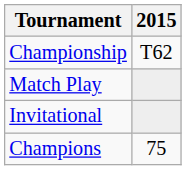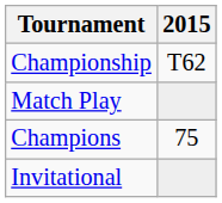rows swapped: Invitational <-> Champions
